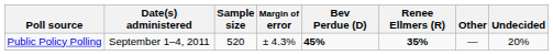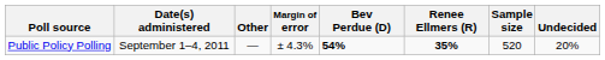columns swapped: Sample size <-> Other
Public Policy Polling | Bev Perdue (D): 45% -> 54%
